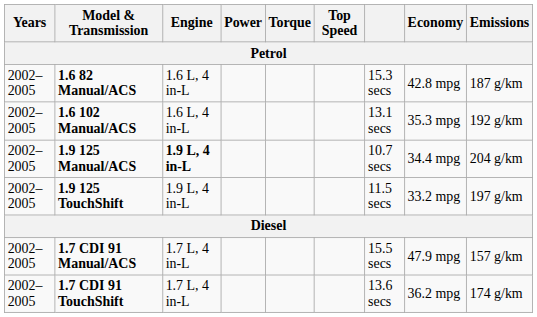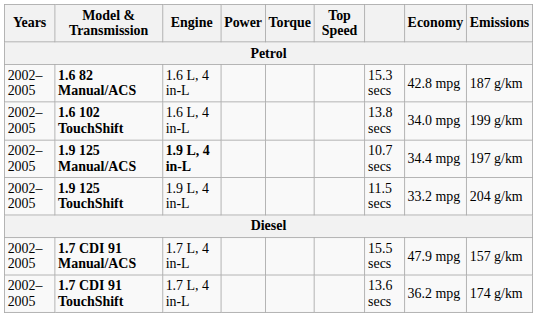- row: 2002–2005 | 1.6 102 Manual/ACS | 1.6 L, 4 in-L | 13.1 secs | 35.3 mpg | 192 g/km
+ row: 2002–2005 | 1.6 102 TouchShift | 1.6 L, 4 in-L | 13.8 secs | 34.0 mpg | 199 g/km
1.9 125 Manual/ACS | Emissions: 204 g/km -> 197 g/km
1.9 125 TouchShift | Emissions: 197 g/km -> 204 g/km
